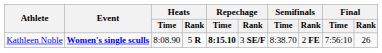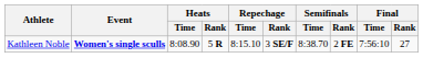Kathleen Noble | Repechage / Time: bold -> normal
Kathleen Noble | Final / Rank: 26 -> 27
